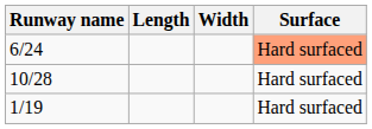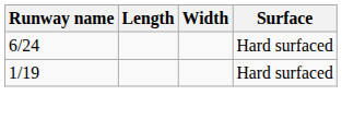6/24 | Surface: lightsalmon background -> no background
- row: 10/28 | Hard surfaced
